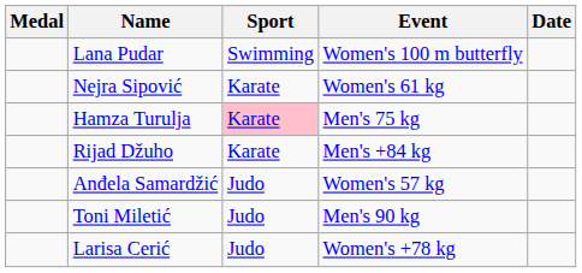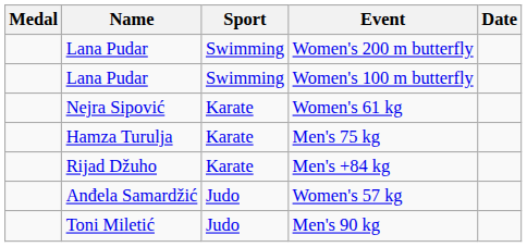+ row: Lana Pudar | Swimming | Women's 200 m butterfly
Men's 75 kg | Sport: pink background -> no background
- row: Larisa Cerić | Judo | Women's +78 kg
